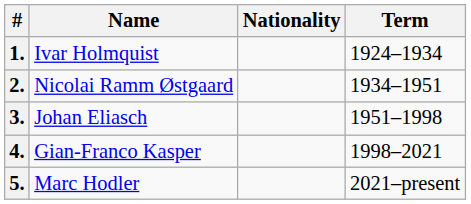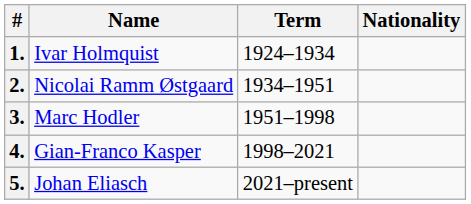columns swapped: Nationality <-> Term
3. | Name: Johan Eliasch -> Marc Hodler
5. | Name: Marc Hodler -> Johan Eliasch
